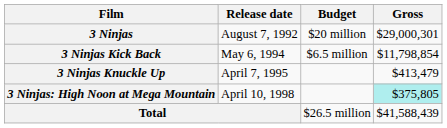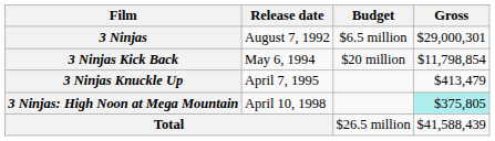3 Ninjas | Budget: $20 million -> $6.5 million
3 Ninjas Kick Back | Budget: $6.5 million -> $20 million
